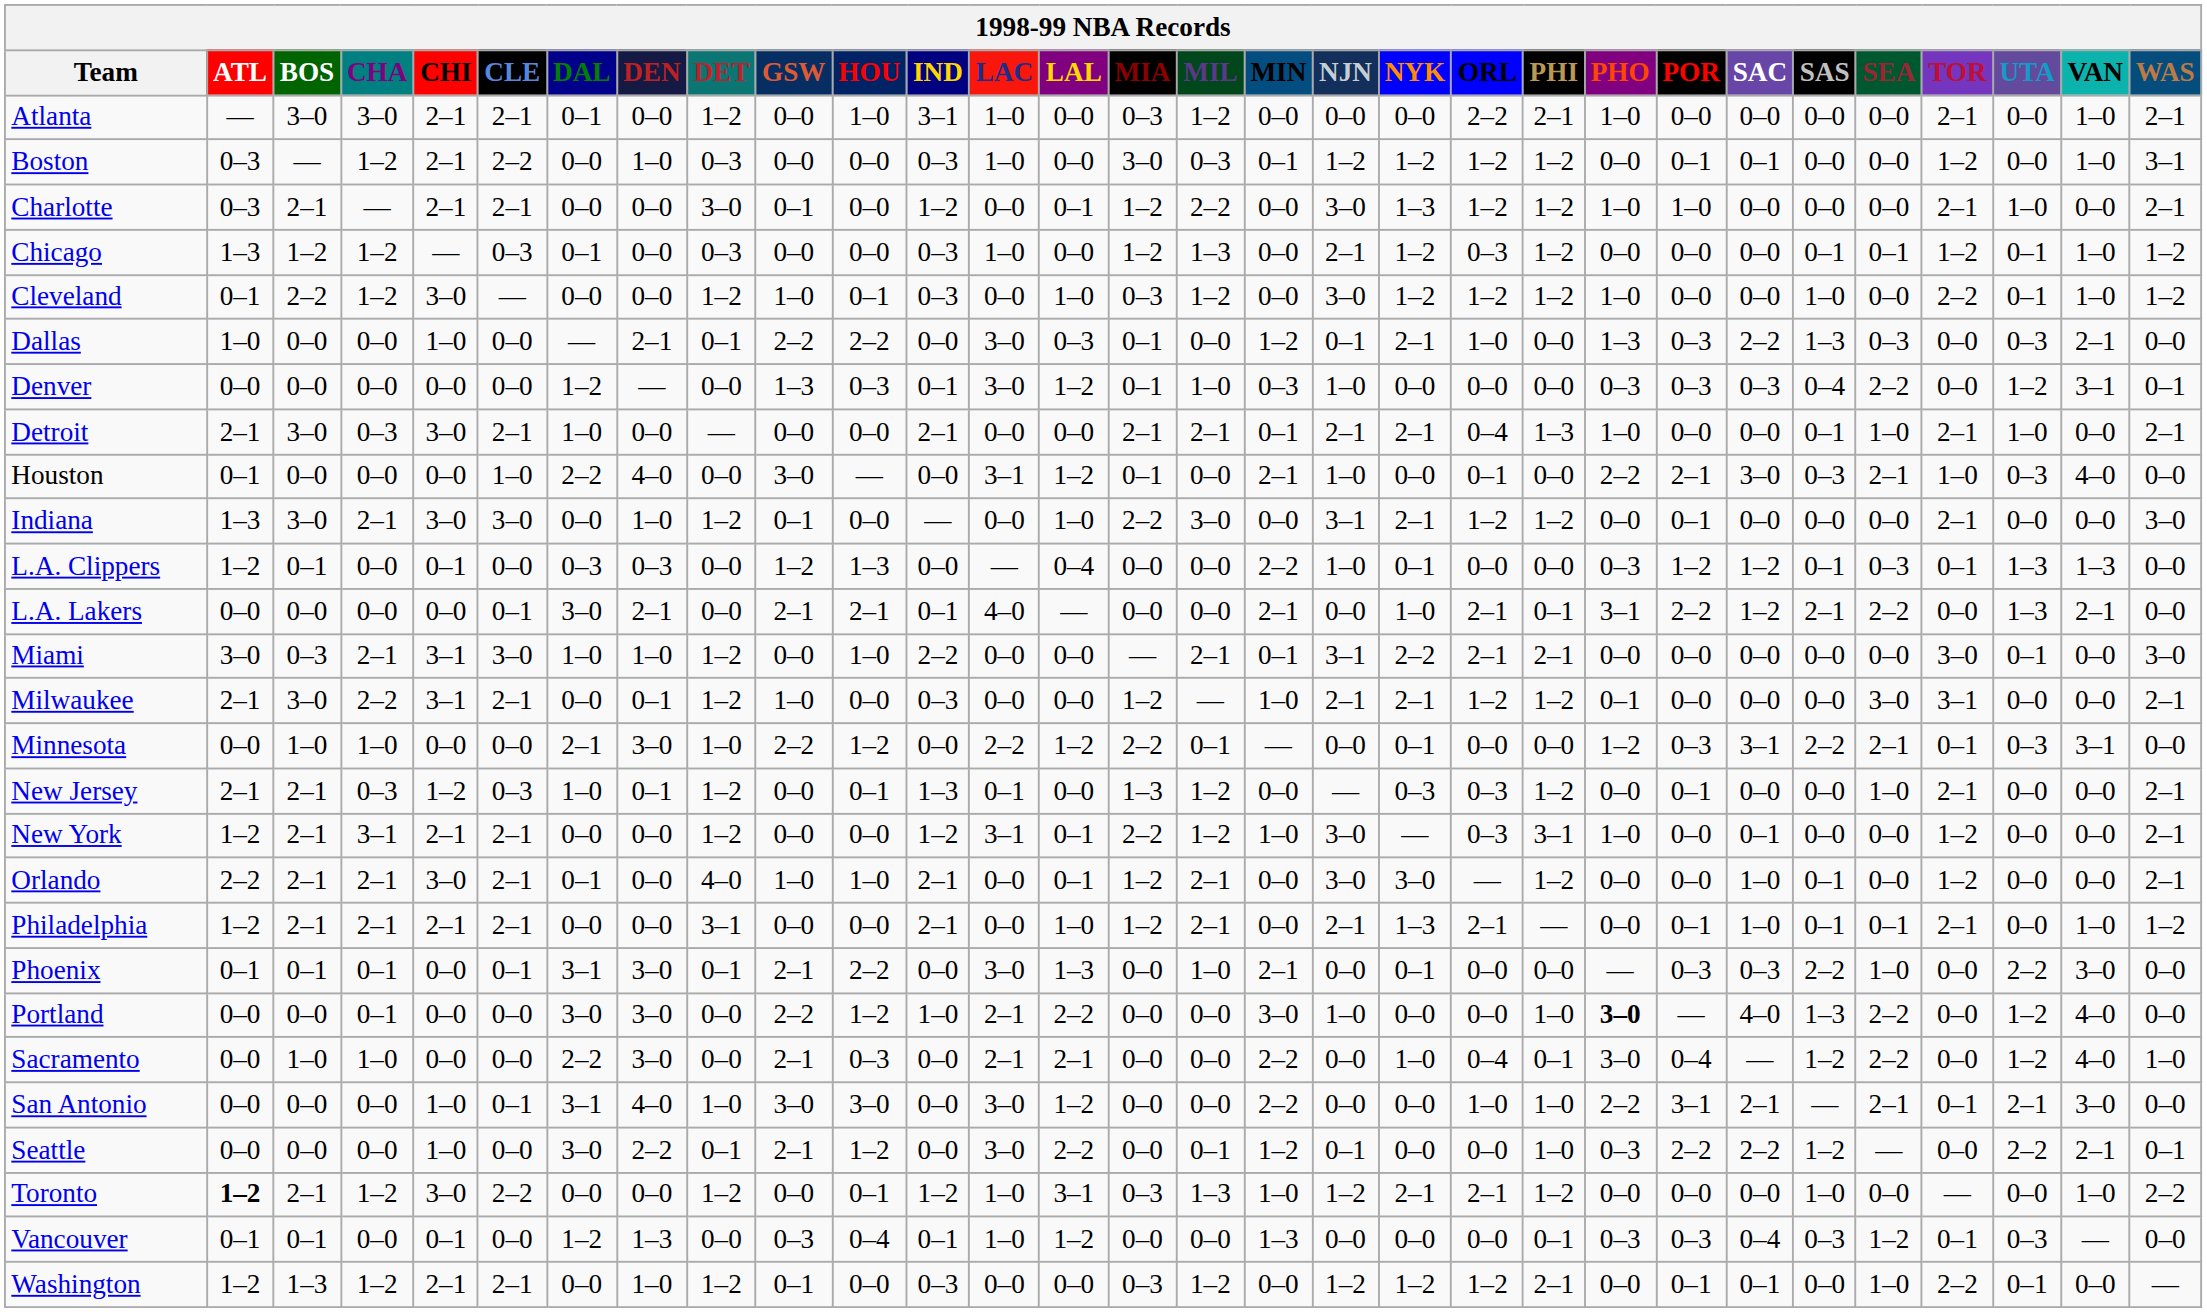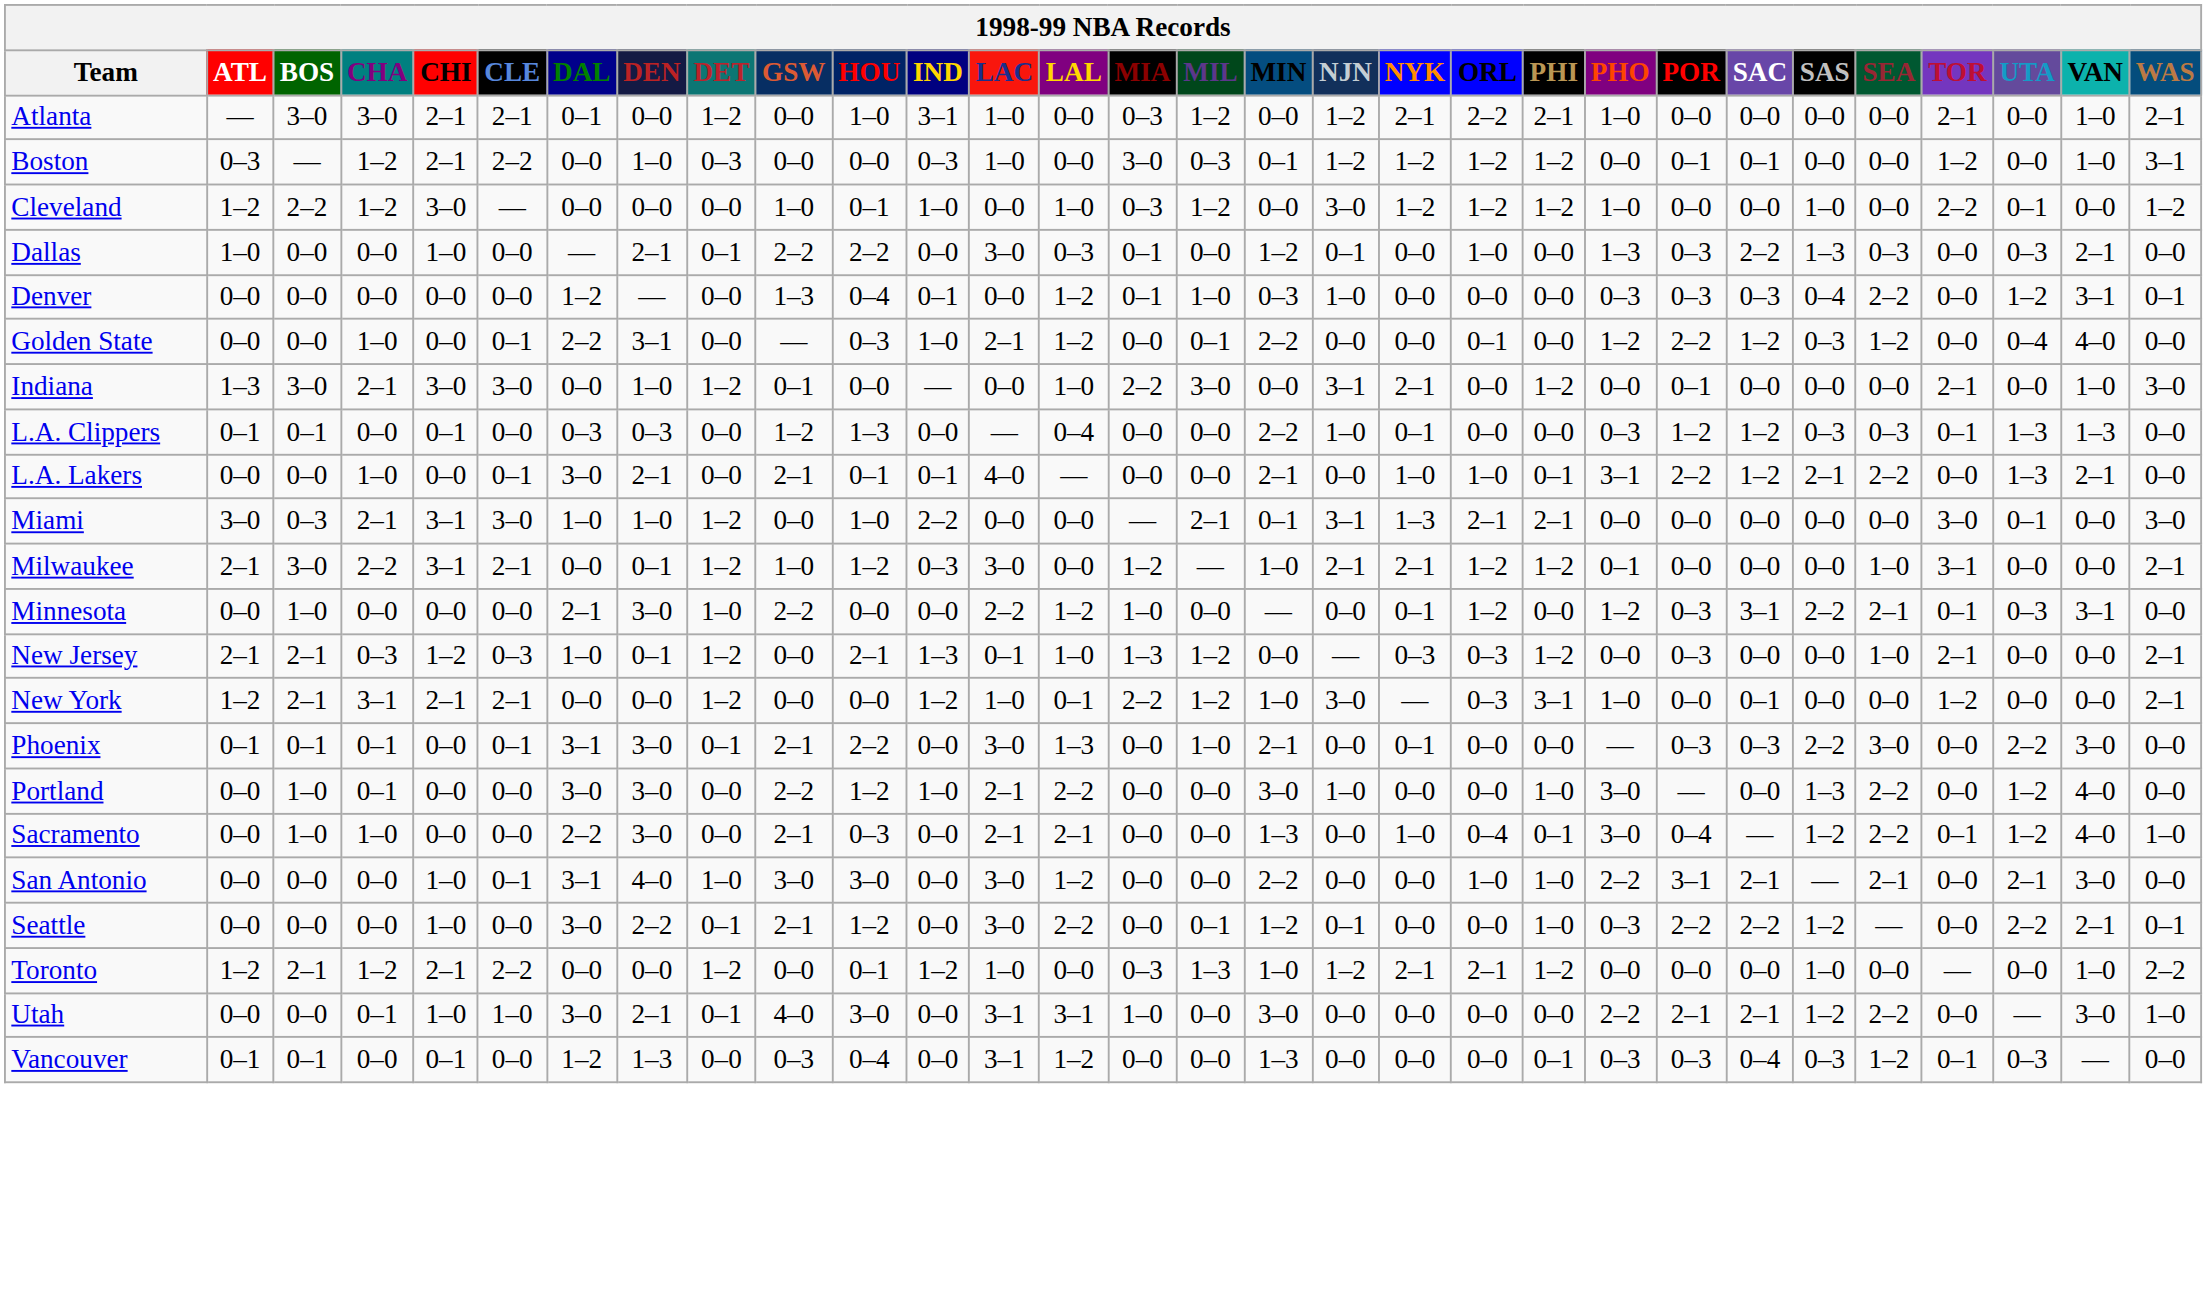Atlanta | NJN: 0–0 -> 1–2
Atlanta | NYK: 0–0 -> 2–1
- row: Charlotte | 0–3 | 2–1 | — | 2–1 | 2–1 | 0–0 | 0–0 | 3–0 | 0–1 | 0–0 | 1–2 | 0–0 | 0–1 | 1–2 | 2–2 | 0–0 | 3–0 | 1–3 | 1–2 | 1–2 | 1–0 | 1–0 | 0–0 | 0–0 | 0–0 | 2–1 | 1–0 | 0–0 | 2–1
- row: Chicago | 1–3 | 1–2 | 1–2 | — | 0–3 | 0–1 | 0–0 | 0–3 | 0–0 | 0–0 | 0–3 | 1–0 | 0–0 | 1–2 | 1–3 | 0–0 | 2–1 | 1–2 | 0–3 | 1–2 | 0–0 | 0–0 | 0–0 | 0–1 | 0–1 | 1–2 | 0–1 | 1–0 | 1–2
Cleveland | ATL: 0–1 -> 1–2
Cleveland | DET: 1–2 -> 0–0
Cleveland | IND: 0–3 -> 1–0
Cleveland | VAN: 1–0 -> 0–0
Dallas | NYK: 2–1 -> 0–0
Denver | HOU: 0–3 -> 0–4
Denver | LAC: 3–0 -> 0–0
- row: Detroit | 2–1 | 3–0 | 0–3 | 3–0 | 2–1 | 1–0 | 0–0 | — | 0–0 | 0–0 | 2–1 | 0–0 | 0–0 | 2–1 | 2–1 | 0–1 | 2–1 | 2–1 | 0–4 | 1–3 | 1–0 | 0–0 | 0–0 | 0–1 | 1–0 | 2–1 | 1–0 | 0–0 | 2–1
+ row: Golden State | 0–0 | 0–0 | 1–0 | 0–0 | 0–1 | 2–2 | 3–1 | 0–0 | — | 0–3 | 1–0 | 2–1 | 1–2 | 0–0 | 0–1 | 2–2 | 0–0 | 0–0 | 0–1 | 0–0 | 1–2 | 2–2 | 1–2 | 0–3 | 1–2 | 0–0 | 0–4 | 4–0 | 0–0
- row: Houston | 0–1 | 0–0 | 0–0 | 0–0 | 1–0 | 2–2 | 4–0 | 0–0 | 3–0 | — | 0–0 | 3–1 | 1–2 | 0–1 | 0–0 | 2–1 | 1–0 | 0–0 | 0–1 | 0–0 | 2–2 | 2–1 | 3–0 | 0–3 | 2–1 | 1–0 | 0–3 | 4–0 | 0–0
Indiana | ORL: 1–2 -> 0–0
Indiana | VAN: 0–0 -> 1–0
L.A. Clippers | ATL: 1–2 -> 0–1
L.A. Clippers | SAS: 0–1 -> 0–3
L.A. Lakers | CHA: 0–0 -> 1–0
L.A. Lakers | HOU: 2–1 -> 0–1
L.A. Lakers | ORL: 2–1 -> 1–0
Miami | NYK: 2–2 -> 1–3
Milwaukee | HOU: 0–0 -> 1–2
Milwaukee | LAC: 0–0 -> 3–0
Milwaukee | SEA: 3–0 -> 1–0
Minnesota | CHA: 1–0 -> 0–0
Minnesota | HOU: 1–2 -> 0–0
Minnesota | MIA: 2–2 -> 1–0
Minnesota | MIL: 0–1 -> 0–0
Minnesota | ORL: 0–0 -> 1–2
New Jersey | HOU: 0–1 -> 2–1
New Jersey | LAL: 0–0 -> 1–0
New Jersey | POR: 0–1 -> 0–3
New York | LAC: 3–1 -> 1–0
- row: Orlando | 2–2 | 2–1 | 2–1 | 3–0 | 2–1 | 0–1 | 0–0 | 4–0 | 1–0 | 1–0 | 2–1 | 0–0 | 0–1 | 1–2 | 2–1 | 0–0 | 3–0 | 3–0 | — | 1–2 | 0–0 | 0–0 | 1–0 | 0–1 | 0–0 | 1–2 | 0–0 | 0–0 | 2–1
- row: Philadelphia | 1–2 | 2–1 | 2–1 | 2–1 | 2–1 | 0–0 | 0–0 | 3–1 | 0–0 | 0–0 | 2–1 | 0–0 | 1–0 | 1–2 | 2–1 | 0–0 | 2–1 | 1–3 | 2–1 | — | 0–0 | 0–1 | 1–0 | 0–1 | 0–1 | 2–1 | 0–0 | 1–0 | 1–2
Phoenix | SEA: 1–0 -> 3–0
Portland | BOS: 0–0 -> 1–0
Portland | PHO: bold -> normal
Portland | SAC: 4–0 -> 0–0
Sacramento | MIN: 2–2 -> 1–3
Sacramento | TOR: 0–0 -> 0–1
San Antonio | TOR: 0–1 -> 0–0
Toronto | ATL: bold -> normal
Toronto | CHI: 3–0 -> 2–1
Toronto | LAL: 3–1 -> 0–0
+ row: Utah | 0–0 | 0–0 | 0–1 | 1–0 | 1–0 | 3–0 | 2–1 | 0–1 | 4–0 | 3–0 | 0–0 | 3–1 | 3–1 | 1–0 | 0–0 | 3–0 | 0–0 | 0–0 | 0–0 | 0–0 | 2–2 | 2–1 | 2–1 | 1–2 | 2–2 | 0–0 | — | 3–0 | 1–0
Vancouver | IND: 0–1 -> 0–0
Vancouver | LAC: 1–0 -> 3–1
- row: Washington | 1–2 | 1–3 | 1–2 | 2–1 | 2–1 | 0–0 | 1–0 | 1–2 | 0–1 | 0–0 | 0–3 | 0–0 | 0–0 | 0–3 | 1–2 | 0–0 | 1–2 | 1–2 | 1–2 | 2–1 | 0–0 | 0–1 | 0–1 | 0–0 | 1–0 | 2–2 | 0–1 | 0–0 | —
